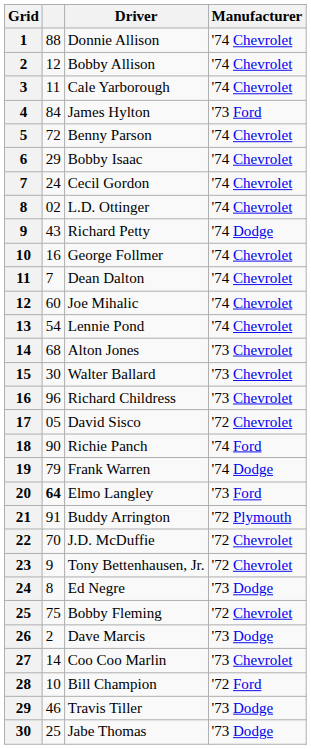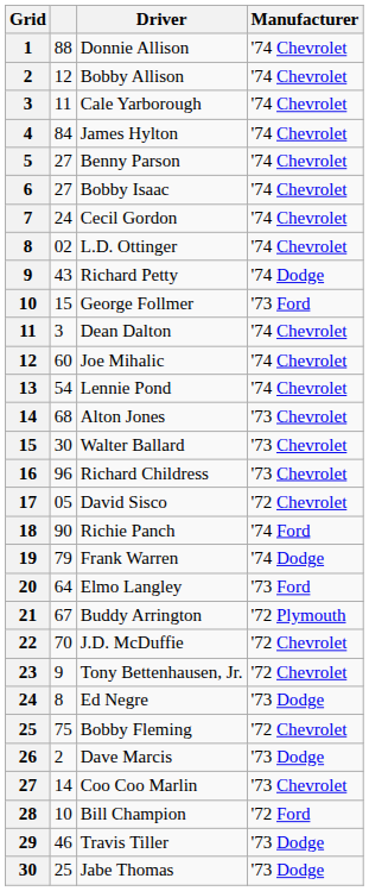James Hylton | Manufacturer: '73 Ford -> '74 Chevrolet
Benny Parson | column 2: 72 -> 27
Bobby Isaac | column 2: 29 -> 27
George Follmer | column 2: 16 -> 15
George Follmer | Manufacturer: '74 Chevrolet -> '73 Ford
Dean Dalton | column 2: 7 -> 3
Elmo Langley | column 2: bold -> normal
Buddy Arrington | column 2: 91 -> 67
